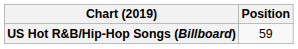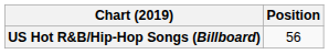US Hot R&B/Hip-Hop Songs (Billboard) | Position: 59 -> 56
